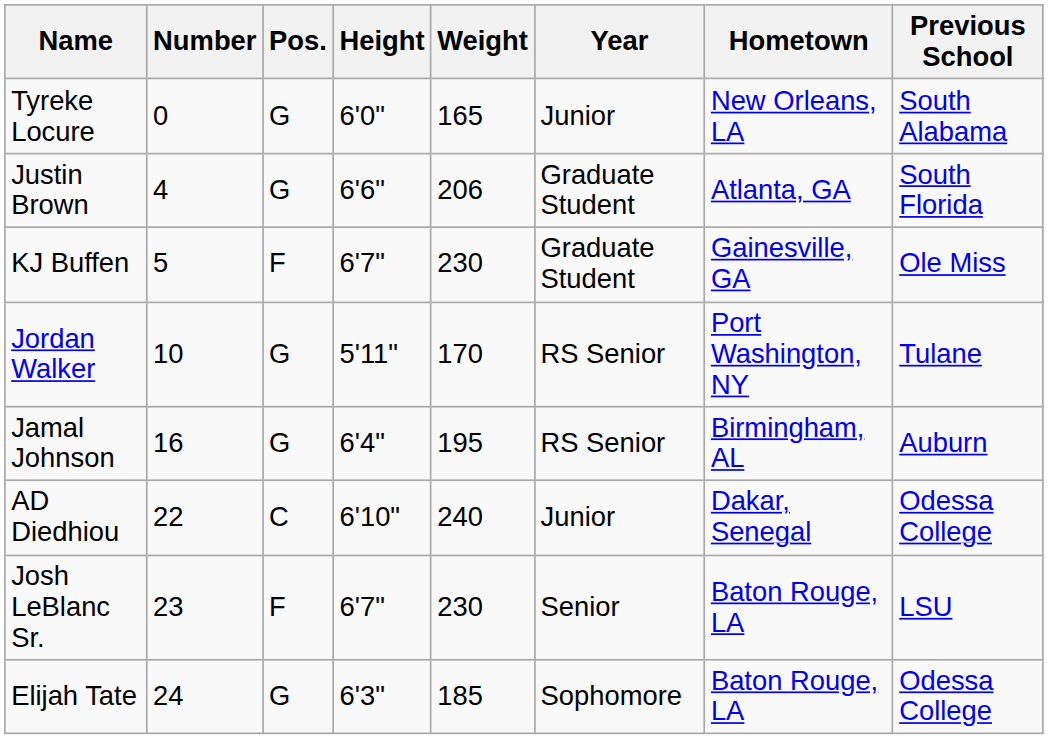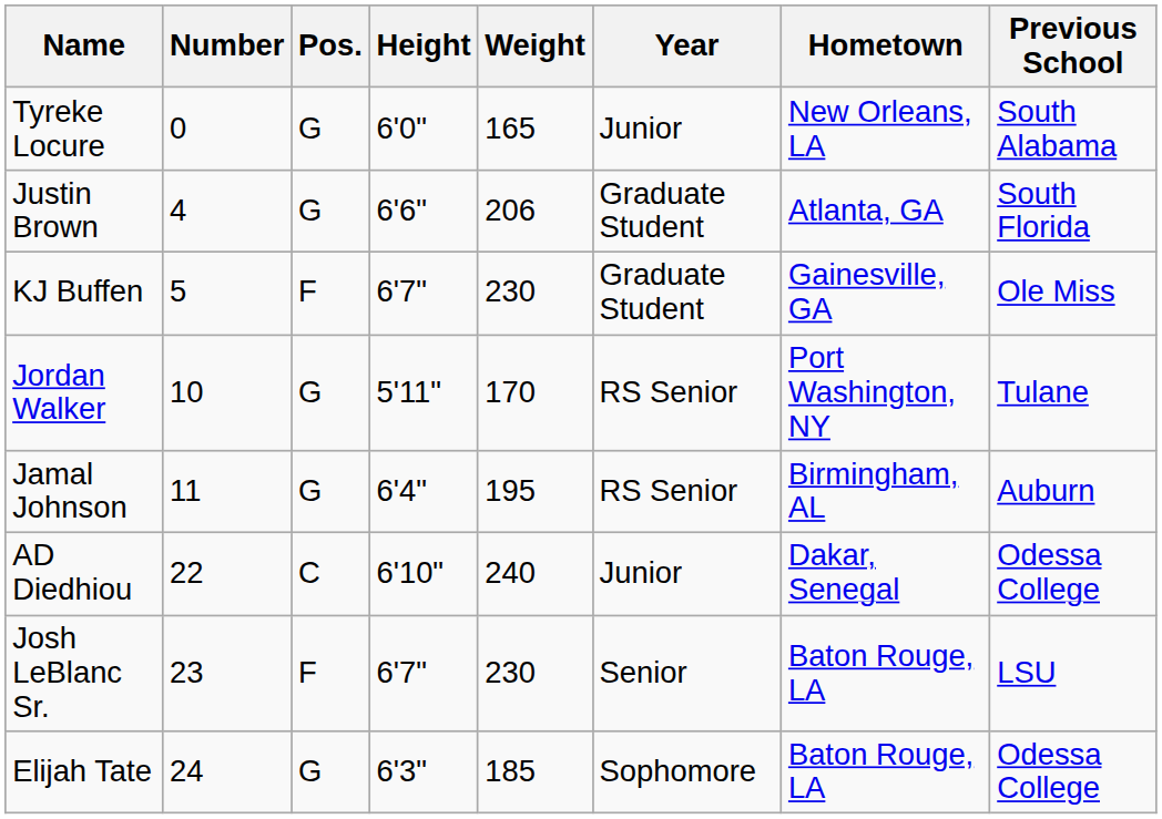Jamal Johnson | Number: 16 -> 11
